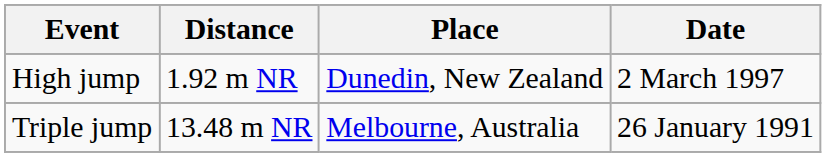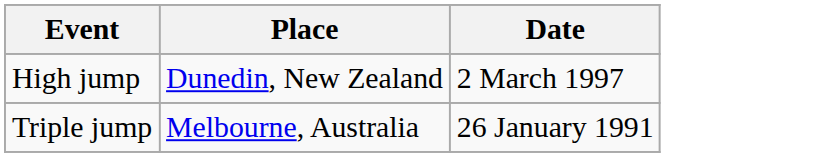- column: Distance | 1.92 m NR | 13.48 m NR
